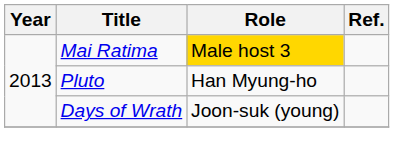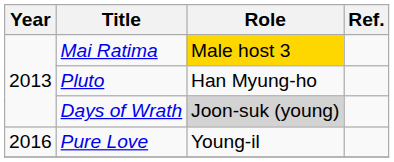Days of Wrath | Role: no background -> lightgrey background
+ row: 2016 | Pure Love | Young-il
